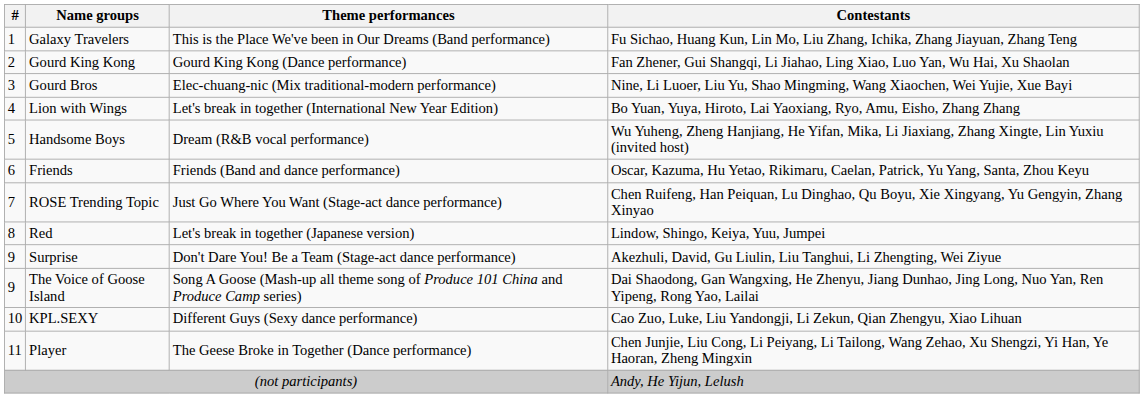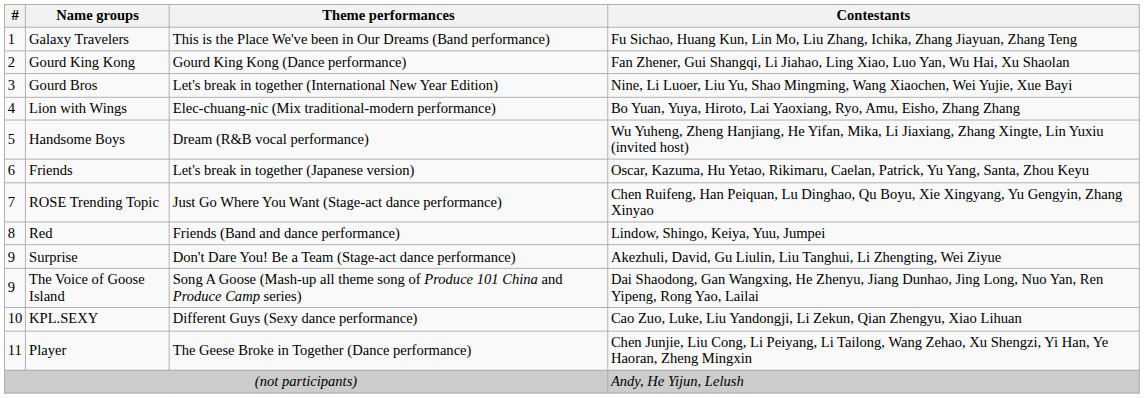Gourd Bros | Theme performances: Elec-chuang-nic (Mix traditional-modern performance) -> Let's break in together (International New Year Edition)
Lion with Wings | Theme performances: Let's break in together (International New Year Edition) -> Elec-chuang-nic (Mix traditional-modern performance)
Friends | Theme performances: Friends (Band and dance performance) -> Let's break in together (Japanese version)
Red | Theme performances: Let's break in together (Japanese version) -> Friends (Band and dance performance)
